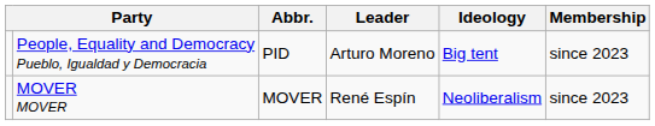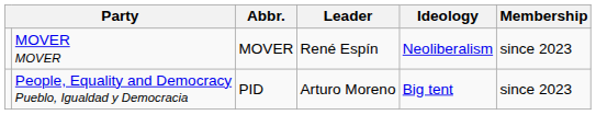rows swapped: People, Equality and Democracy Pueblo, Igualdad y Democracia <-> MOVER MOVER
